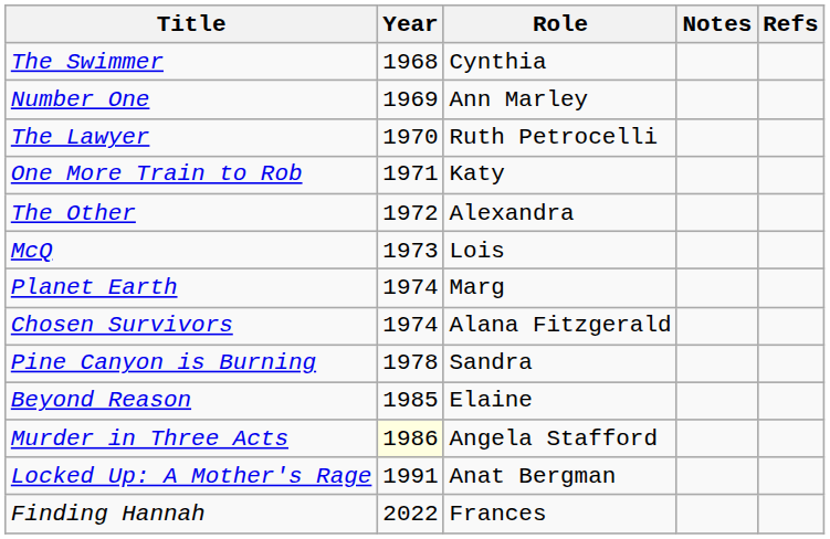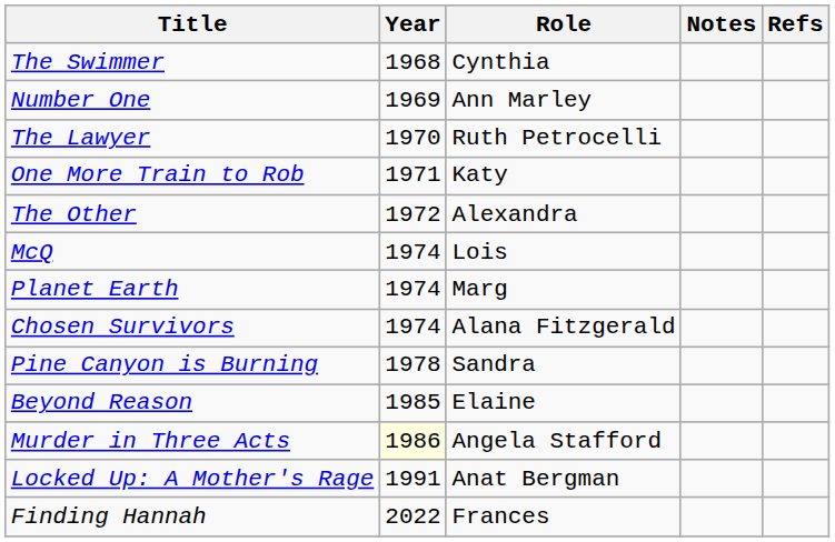McQ | Year: 1973 -> 1974
